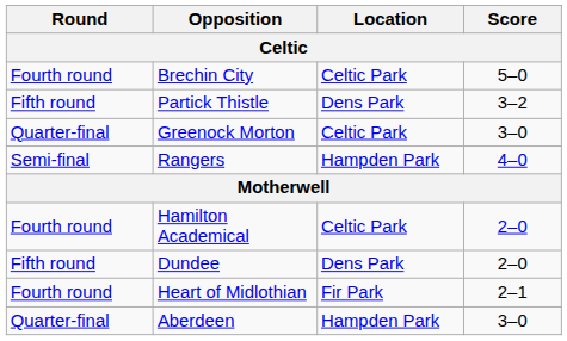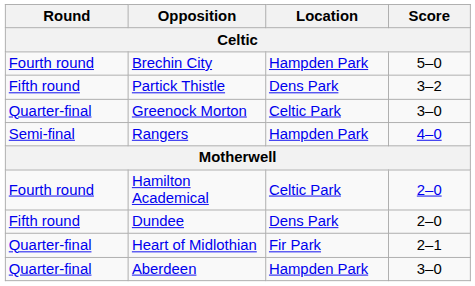Brechin City | Location: Celtic Park -> Hampden Park
Heart of Midlothian | Round: Fourth round -> Quarter-final
